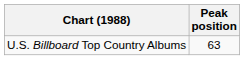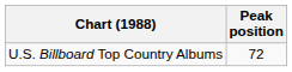U.S. Billboard Top Country Albums | Peak position: 63 -> 72
